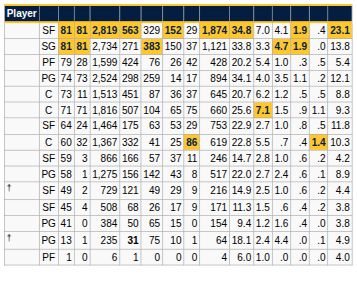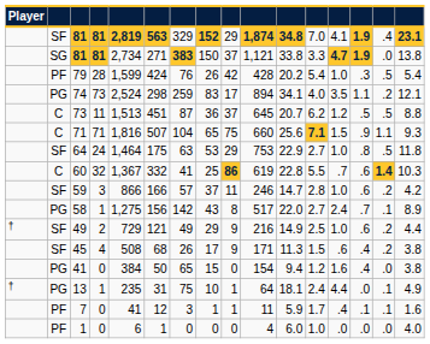74 | column 8: 14 -> 83
60 | column 14: .4 -> .6
58 | column 14: .6 -> .7
13 | column 6: bold -> normal
+ row: PF | 7 | 0 | 41 | 12 | 3 | 1 | 1 | 11 | 5.9 | 1.7 | .4 | .1 | .1 | 1.6
